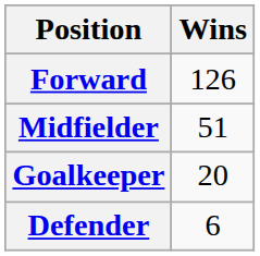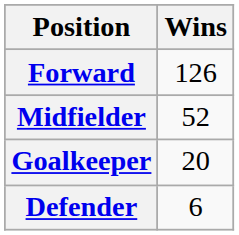Midfielder | Wins: 51 -> 52
